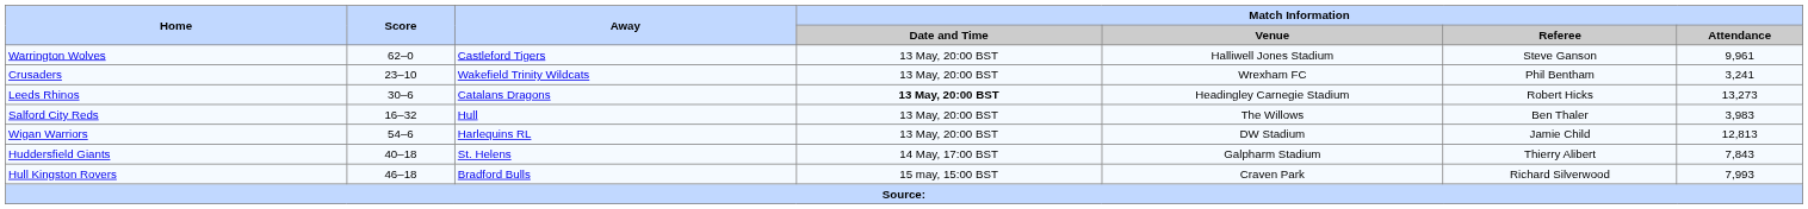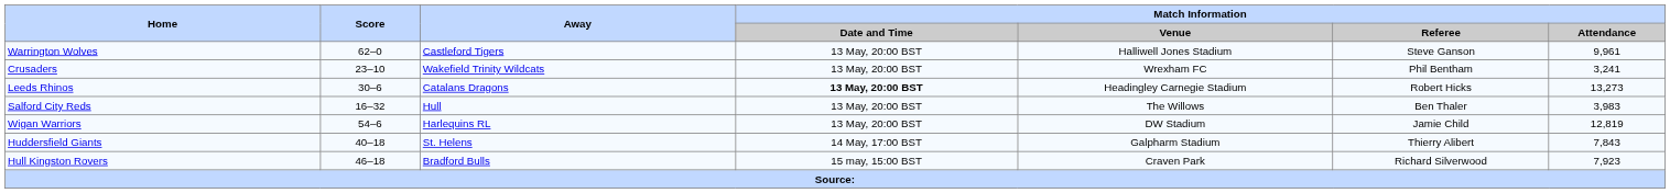Wigan Warriors | Match Information / Attendance: 12,813 -> 12,819
Hull Kingston Rovers | Match Information / Attendance: 7,993 -> 7,923
